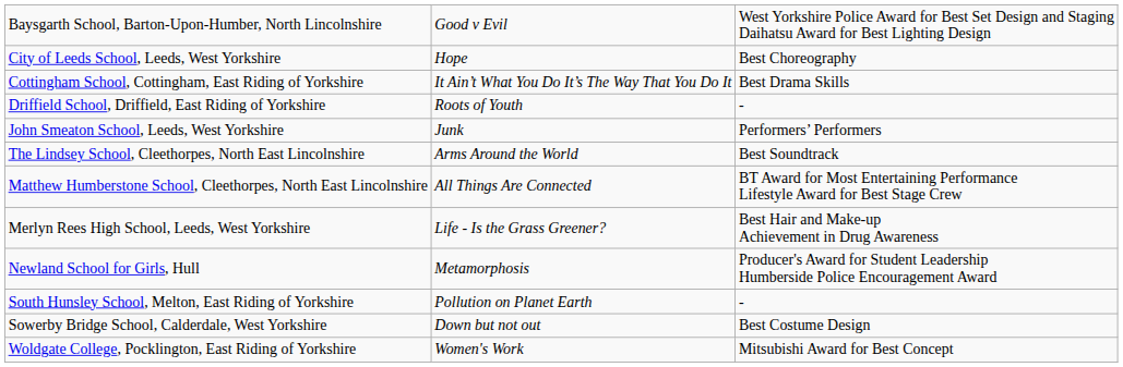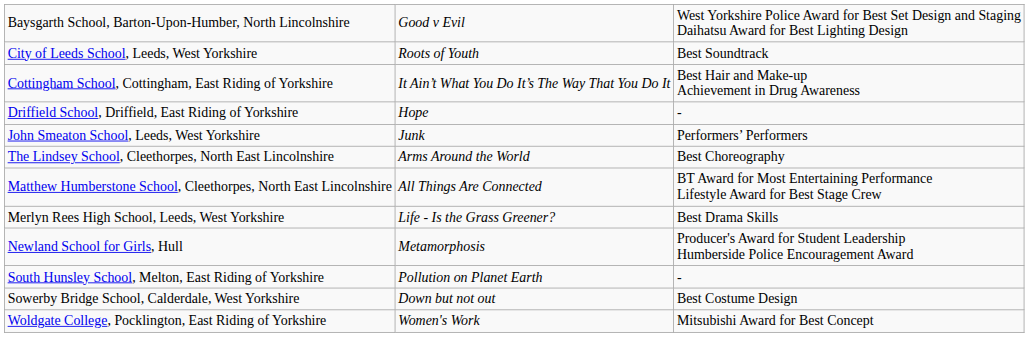City of Leeds School, Leeds, West Yorkshire | column 2: Hope -> Roots of Youth
City of Leeds School, Leeds, West Yorkshire | column 3: Best Choreography -> Best Soundtrack
Cottingham School, Cottingham, East Riding of Yorkshire | column 3: Best Drama Skills -> Best Hair and Make-up Achievement in Drug Awareness
Driffield School, Driffield, East Riding of Yorkshire | column 2: Roots of Youth -> Hope
The Lindsey School, Cleethorpes, North East Lincolnshire | column 3: Best Soundtrack -> Best Choreography
Merlyn Rees High School, Leeds, West Yorkshire | column 3: Best Hair and Make-up Achievement in Drug Awareness -> Best Drama Skills
